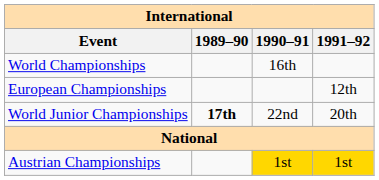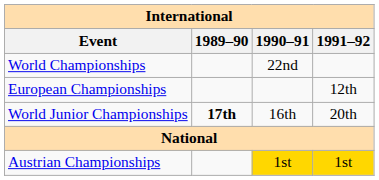World Championships | 1990–91: 16th -> 22nd
World Junior Championships | 1990–91: 22nd -> 16th
